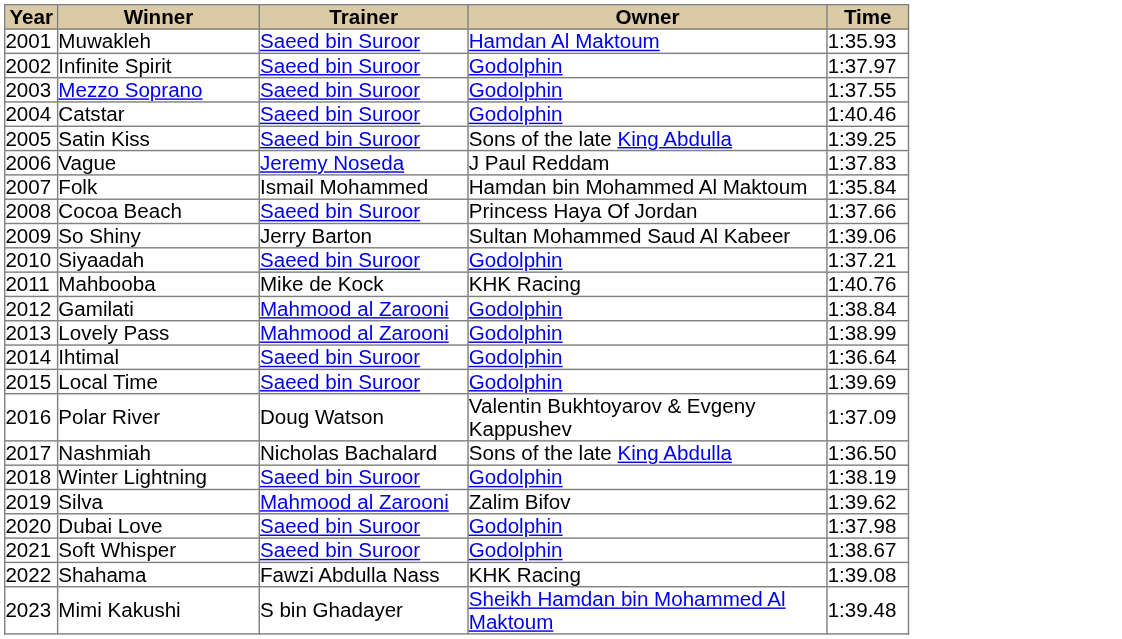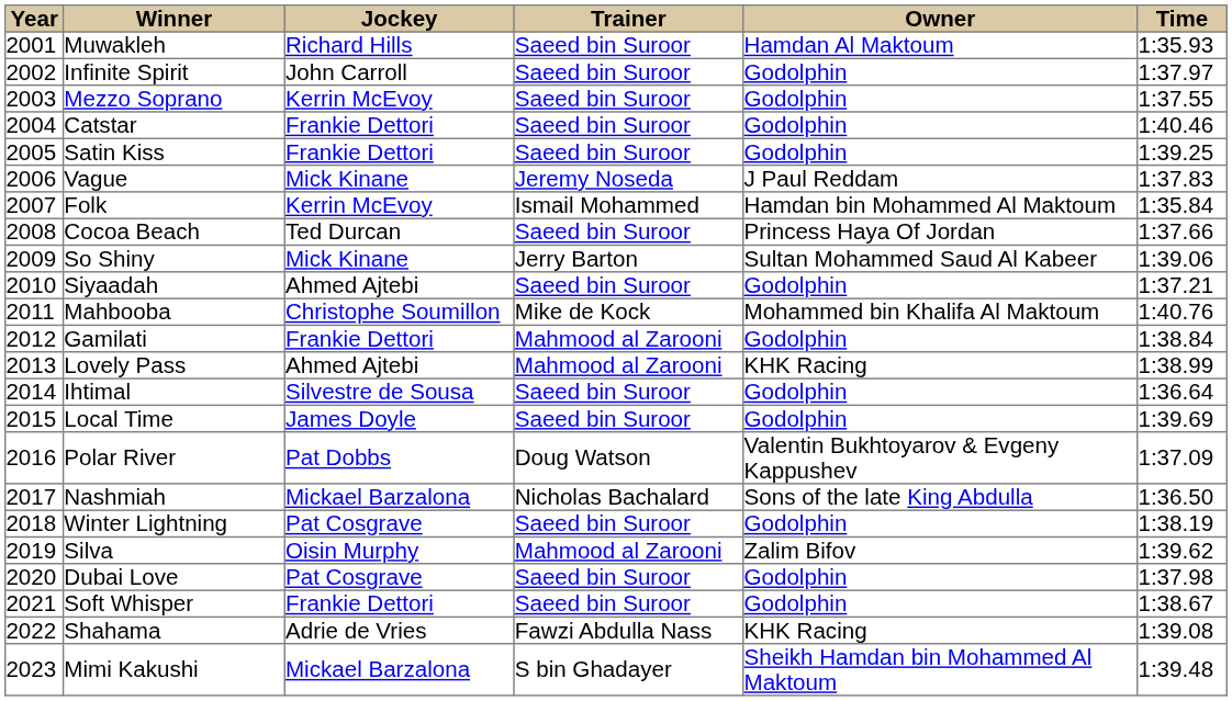+ column: Jockey | Richard Hills | John Carroll | Kerrin McEvoy | Frankie Dettori | Frankie Dettori | Mick Kinane | Kerrin McEvoy | Ted Durcan | Mick Kinane | Ahmed Ajtebi | Christophe Soumillon | Frankie Dettori | Ahmed Ajtebi | Silvestre de Sousa | James Doyle | Pat Dobbs | Mickael Barzalona | Pat Cosgrave | Oisin Murphy | Pat Cosgrave | Frankie Dettori | Adrie de Vries | Mickael Barzalona
Satin Kiss | Owner: Sons of the late King Abdulla -> Godolphin
Mahbooba | Owner: KHK Racing -> Mohammed bin Khalifa Al Maktoum
Lovely Pass | Owner: Godolphin -> KHK Racing
